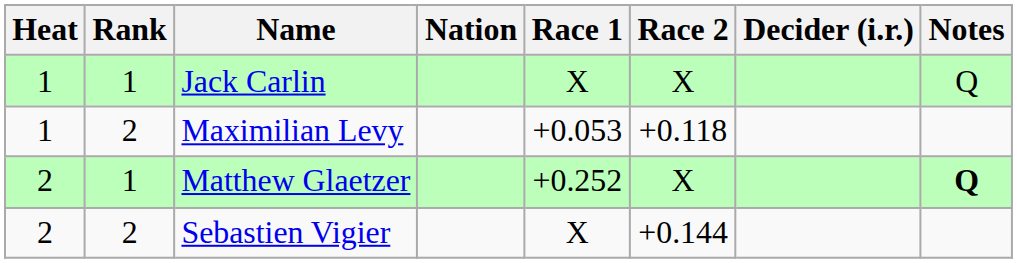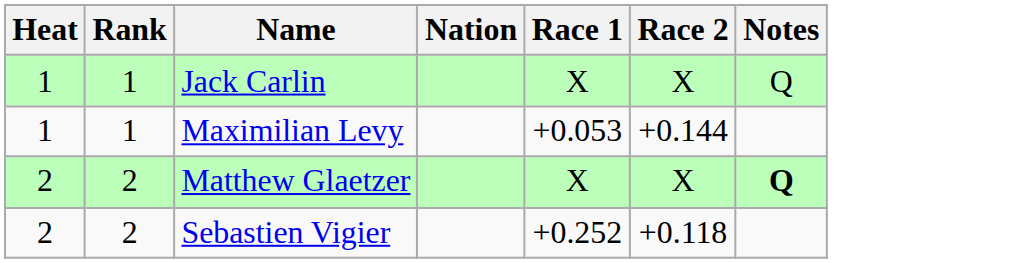- column: Decider (i.r.)
Maximilian Levy | Rank: 2 -> 1
Maximilian Levy | Race 2: +0.118 -> +0.144
Matthew Glaetzer | Rank: 1 -> 2
Matthew Glaetzer | Race 1: +0.252 -> X
Sebastien Vigier | Race 1: X -> +0.252
Sebastien Vigier | Race 2: +0.144 -> +0.118
